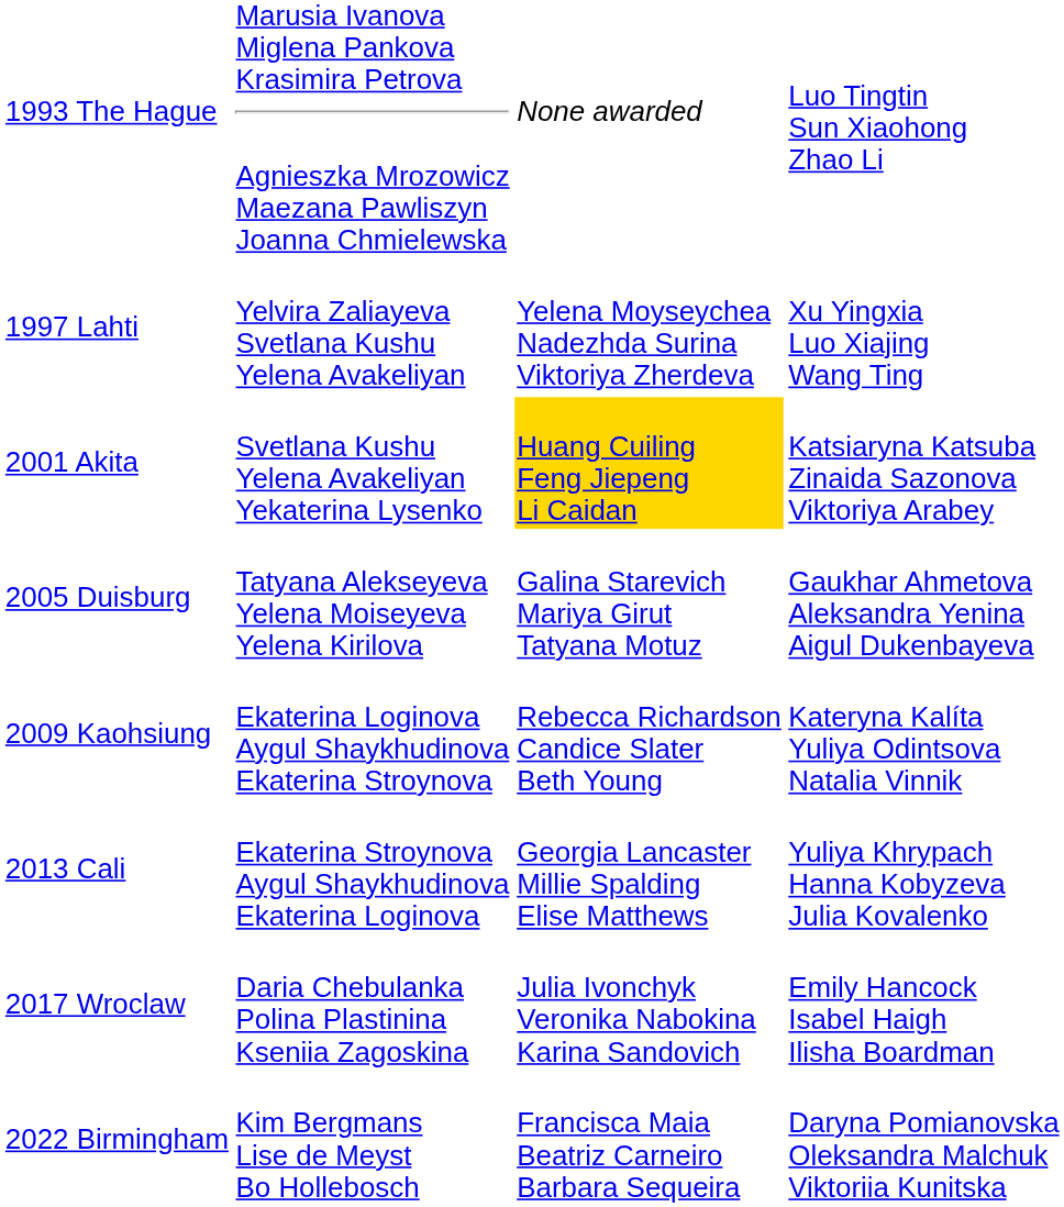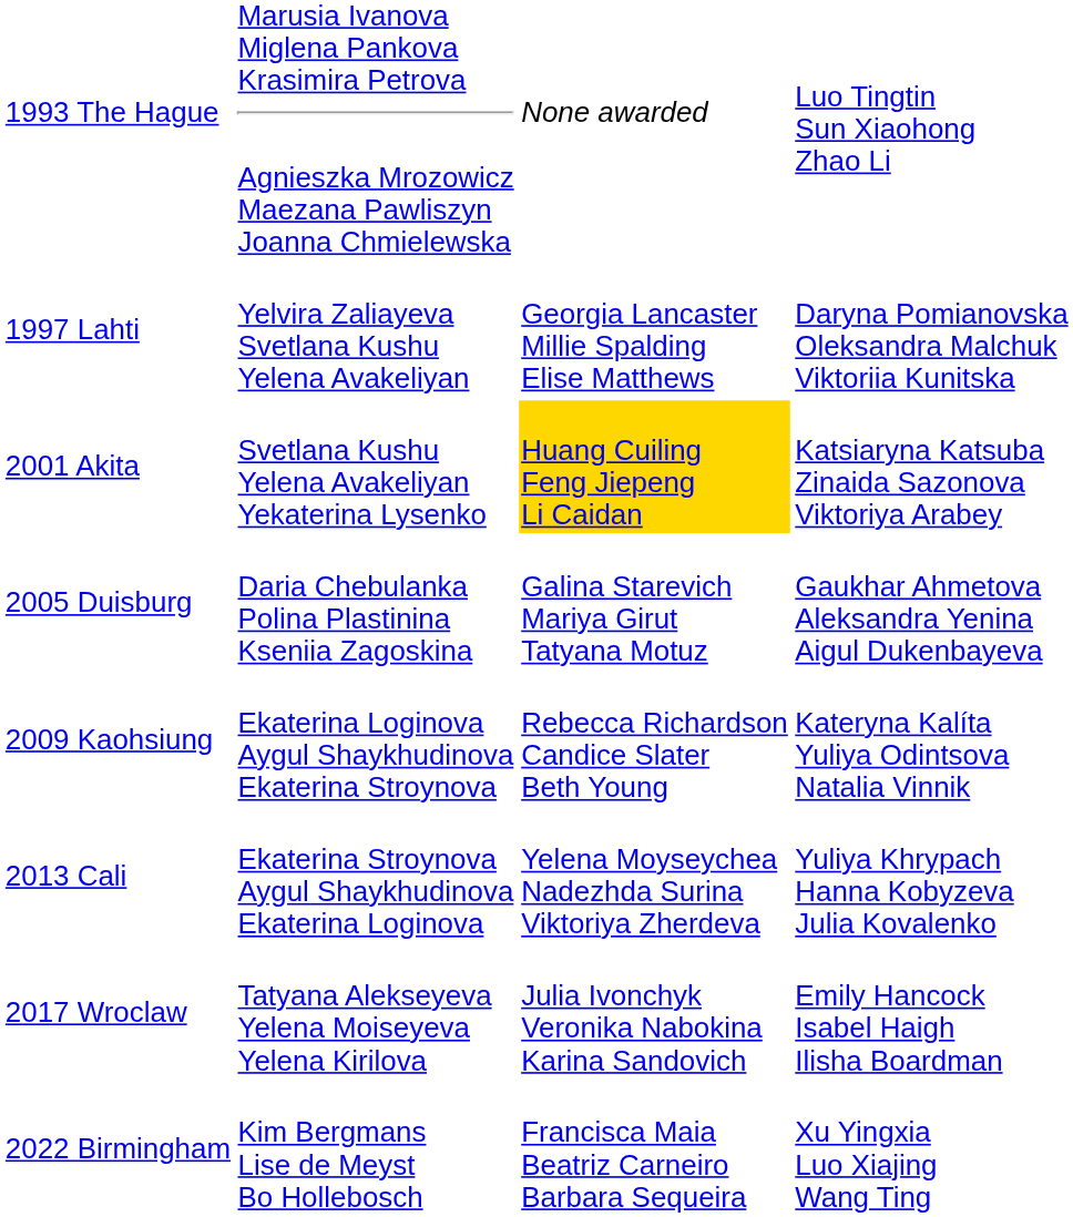1997 Lahti | column 3: Yelena Moyseychea Nadezhda Surina Viktoriya Zherdeva -> Georgia Lancaster Millie Spalding Elise Matthews
1997 Lahti | column 4: Xu Yingxia Luo Xiajing Wang Ting -> Daryna Pomianovska Oleksandra Malchuk Viktoriia Kunitska
2005 Duisburg | column 2: Tatyana Alekseyeva Yelena Moiseyeva Yelena Kirilova -> Daria Chebulanka Polina Plastinina Kseniia Zagoskina
2013 Cali | column 3: Georgia Lancaster Millie Spalding Elise Matthews -> Yelena Moyseychea Nadezhda Surina Viktoriya Zherdeva
2017 Wroclaw | column 2: Daria Chebulanka Polina Plastinina Kseniia Zagoskina -> Tatyana Alekseyeva Yelena Moiseyeva Yelena Kirilova
2022 Birmingham | column 4: Daryna Pomianovska Oleksandra Malchuk Viktoriia Kunitska -> Xu Yingxia Luo Xiajing Wang Ting
